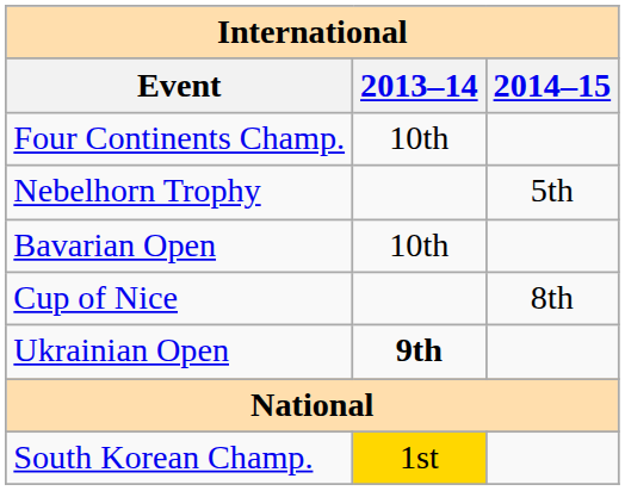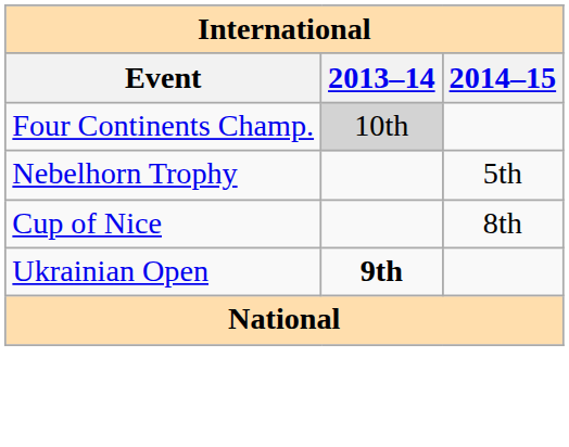Four Continents Champ. | 2013–14: no background -> lightgrey background
- row: Bavarian Open | 10th
- row: South Korean Champ. | 1st
